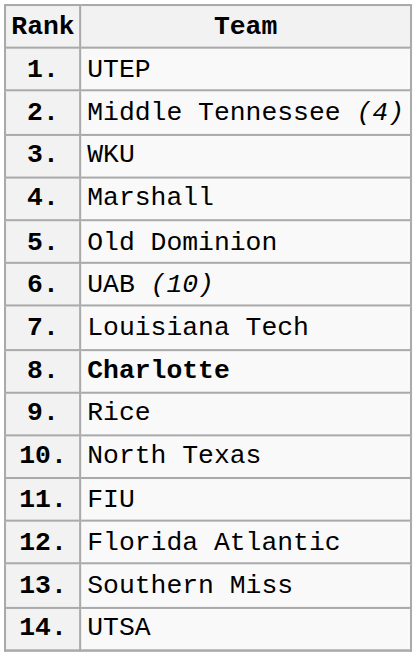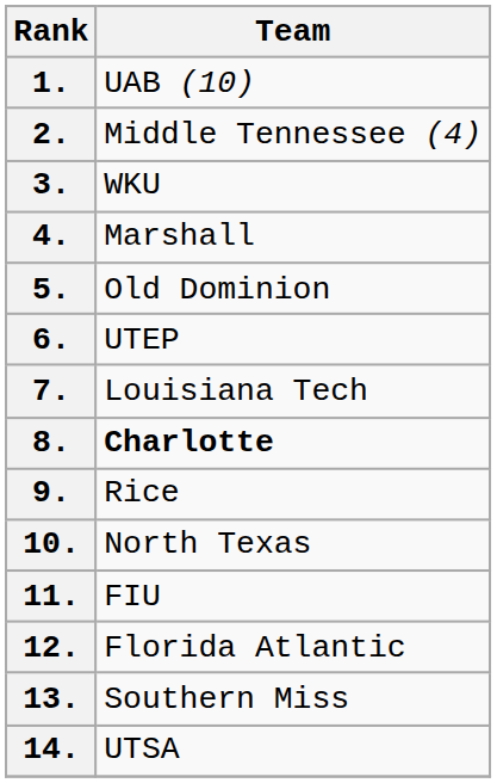1. | Team: UTEP -> UAB (10)
6. | Team: UAB (10) -> UTEP
